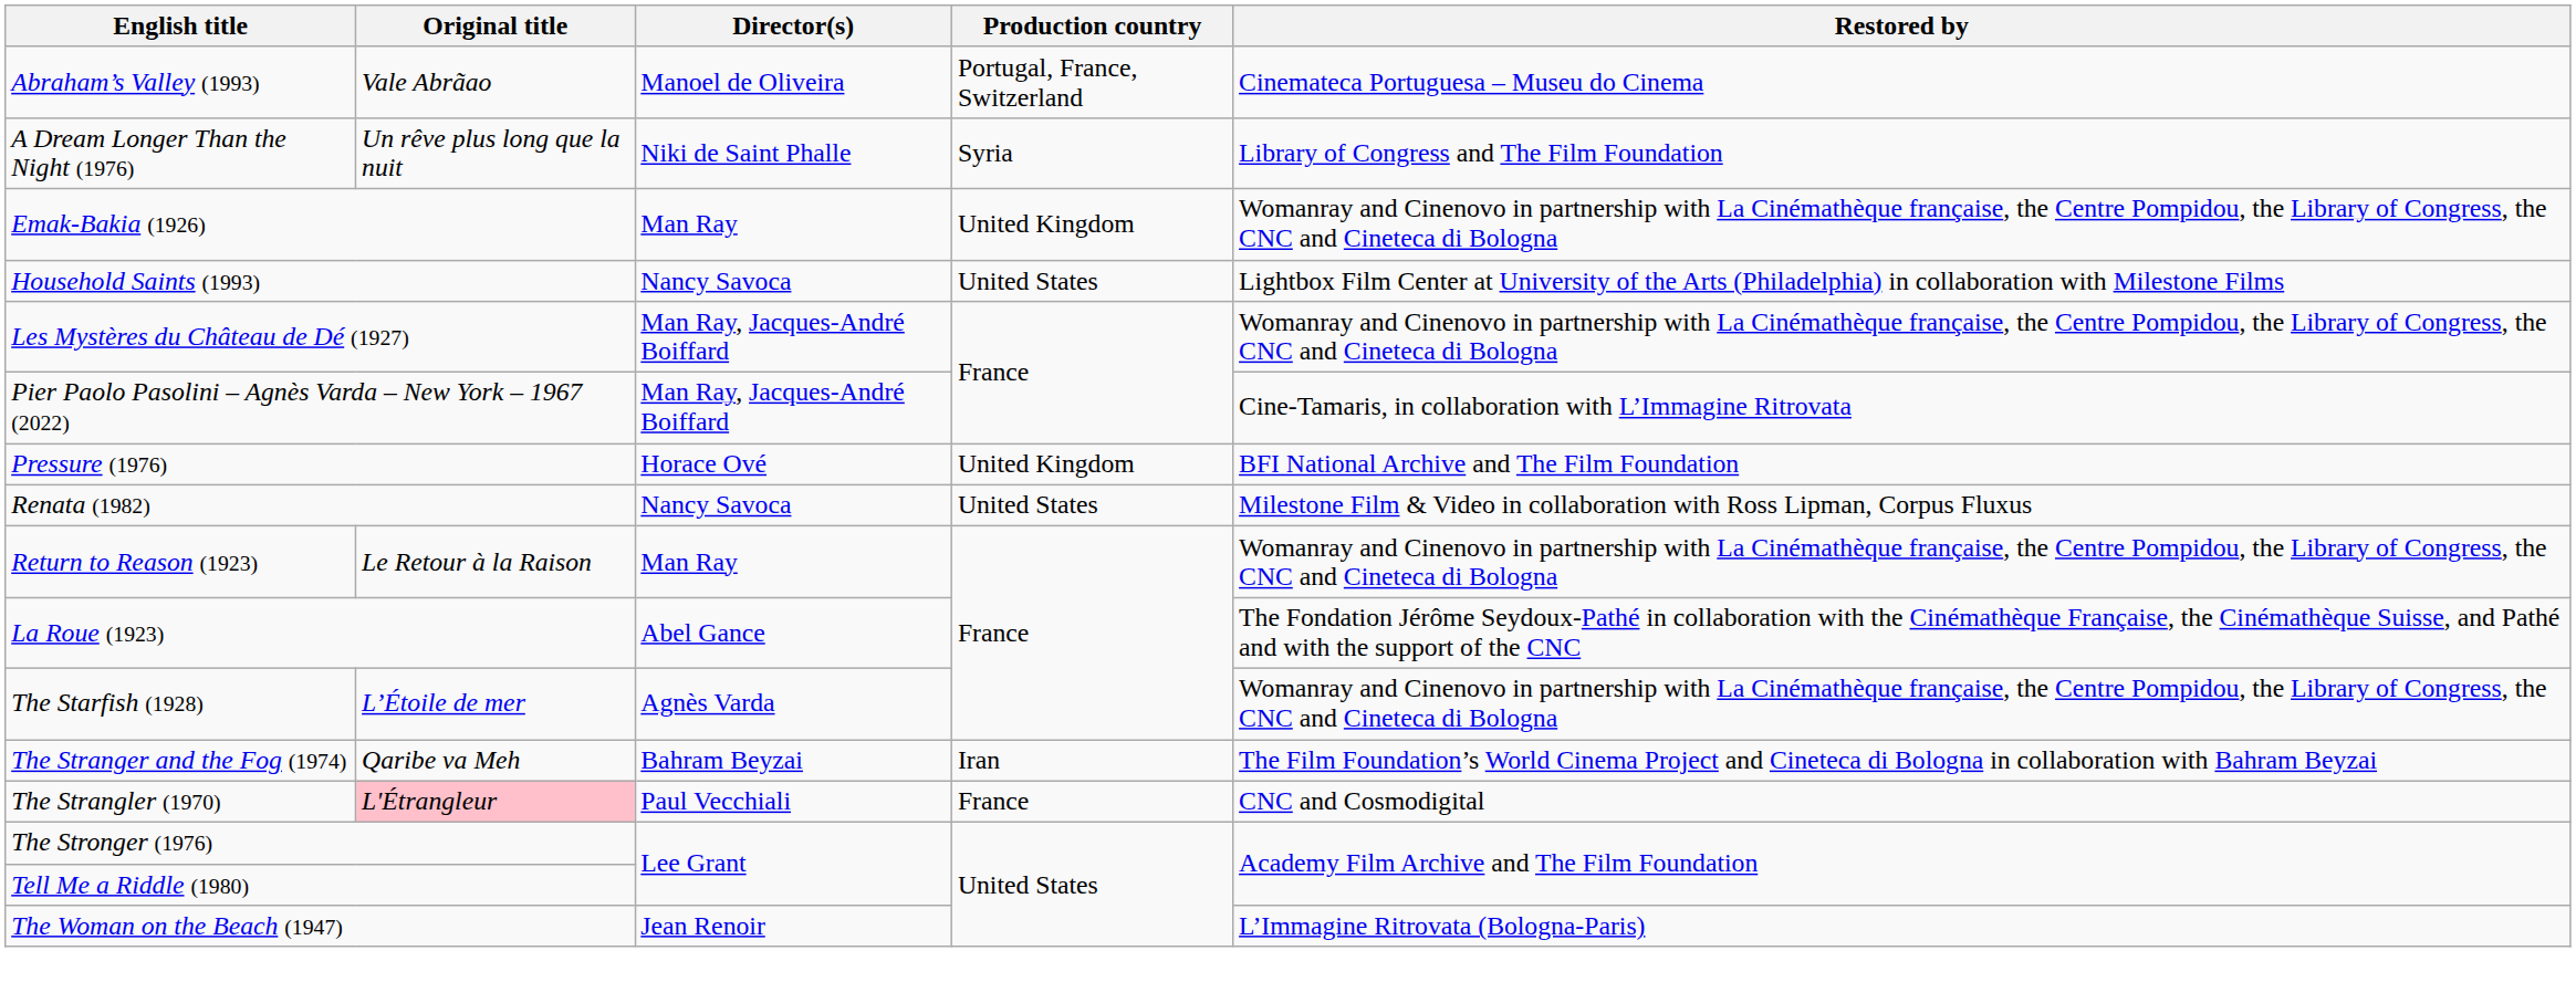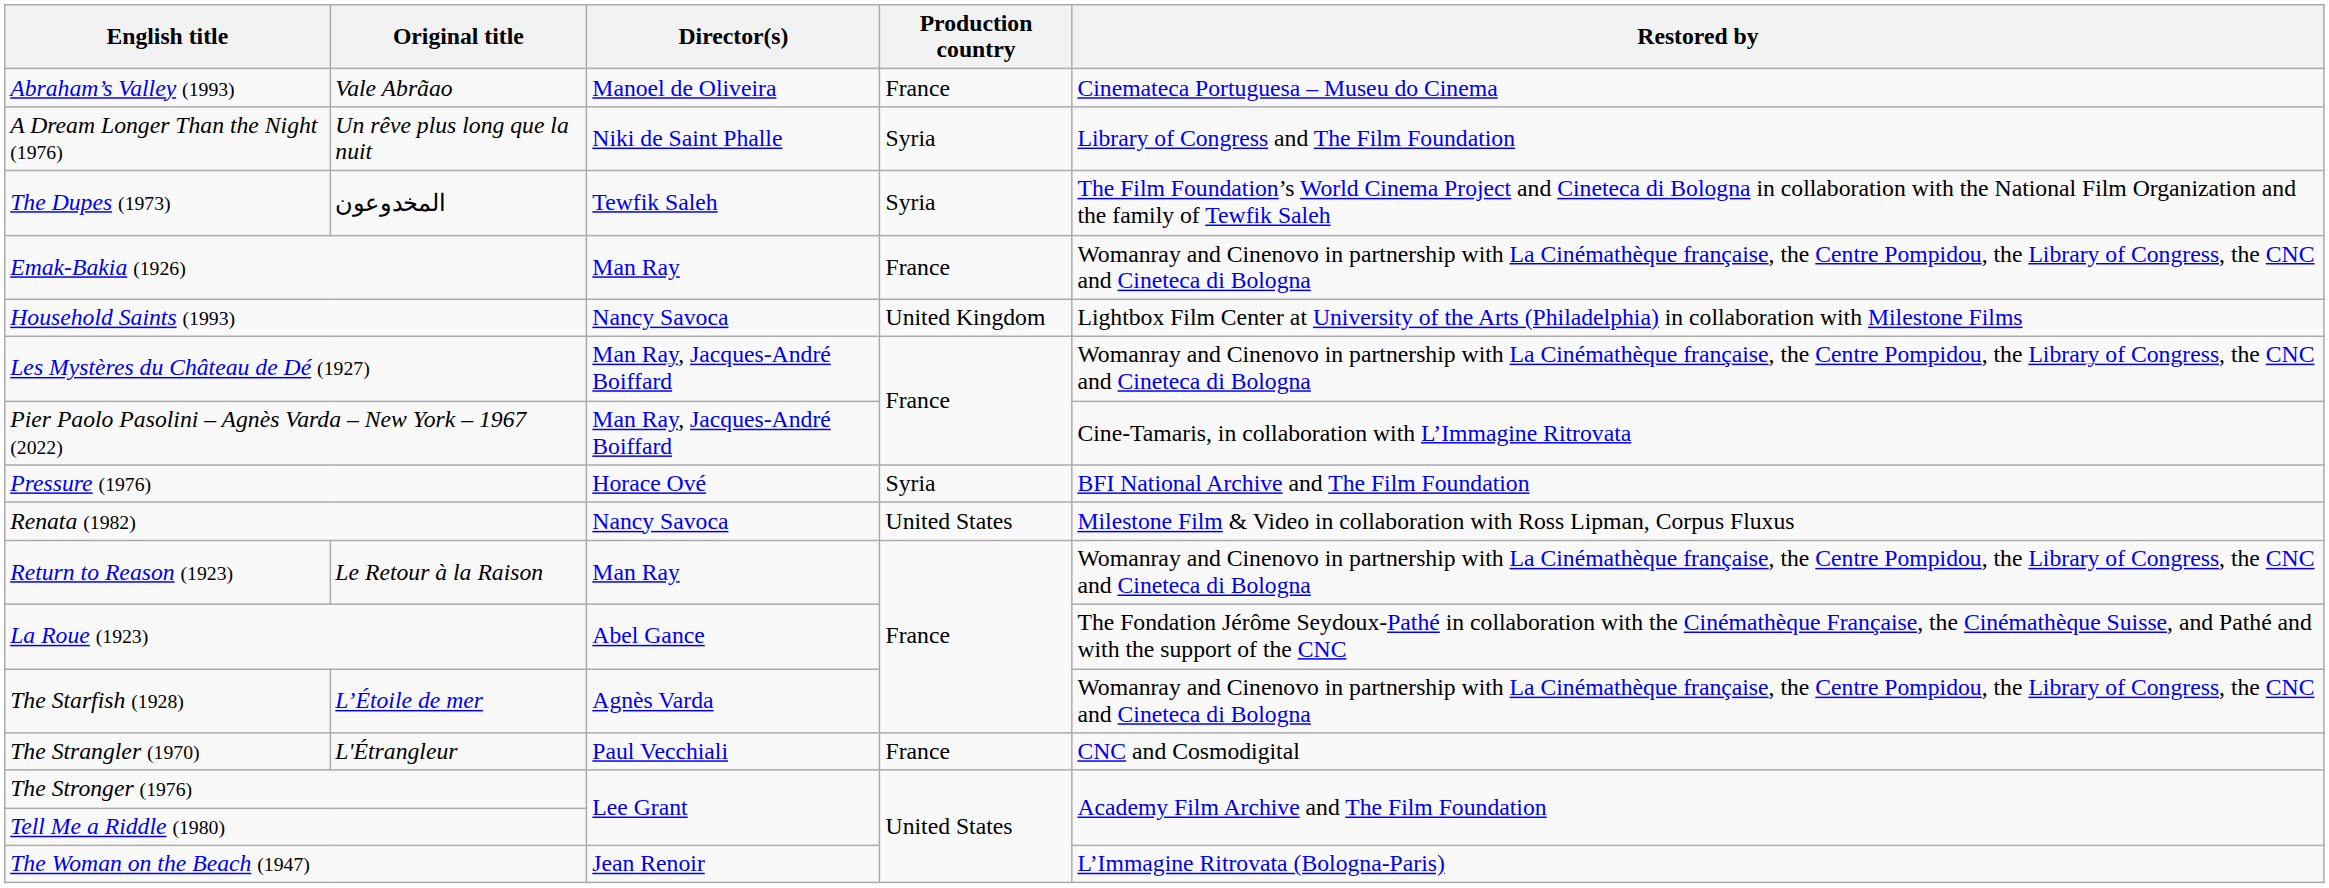Abraham’s Valley (1993) | Production country: Portugal, France, Switzerland -> France
+ row: The Dupes (1973) | المخدوعون | Tewfik Saleh | Syria | The Film Foundation’s World Cinema Project and Cineteca di Bologna in collaboration with the National Film Organization and the family of Tewfik Saleh
Emak-Bakia (1926) | Production country: United Kingdom -> France
Household Saints (1993) | Production country: United States -> United Kingdom
Pressure (1976) | Production country: United Kingdom -> Syria
- row: The Stranger and the Fog (1974) | Qaribe va Meh | Bahram Beyzai | Iran | The Film Foundation’s World Cinema Project and Cineteca di Bologna in collaboration with Bahram Beyzai
The Strangler (1970) | Original title: pink background -> no background
